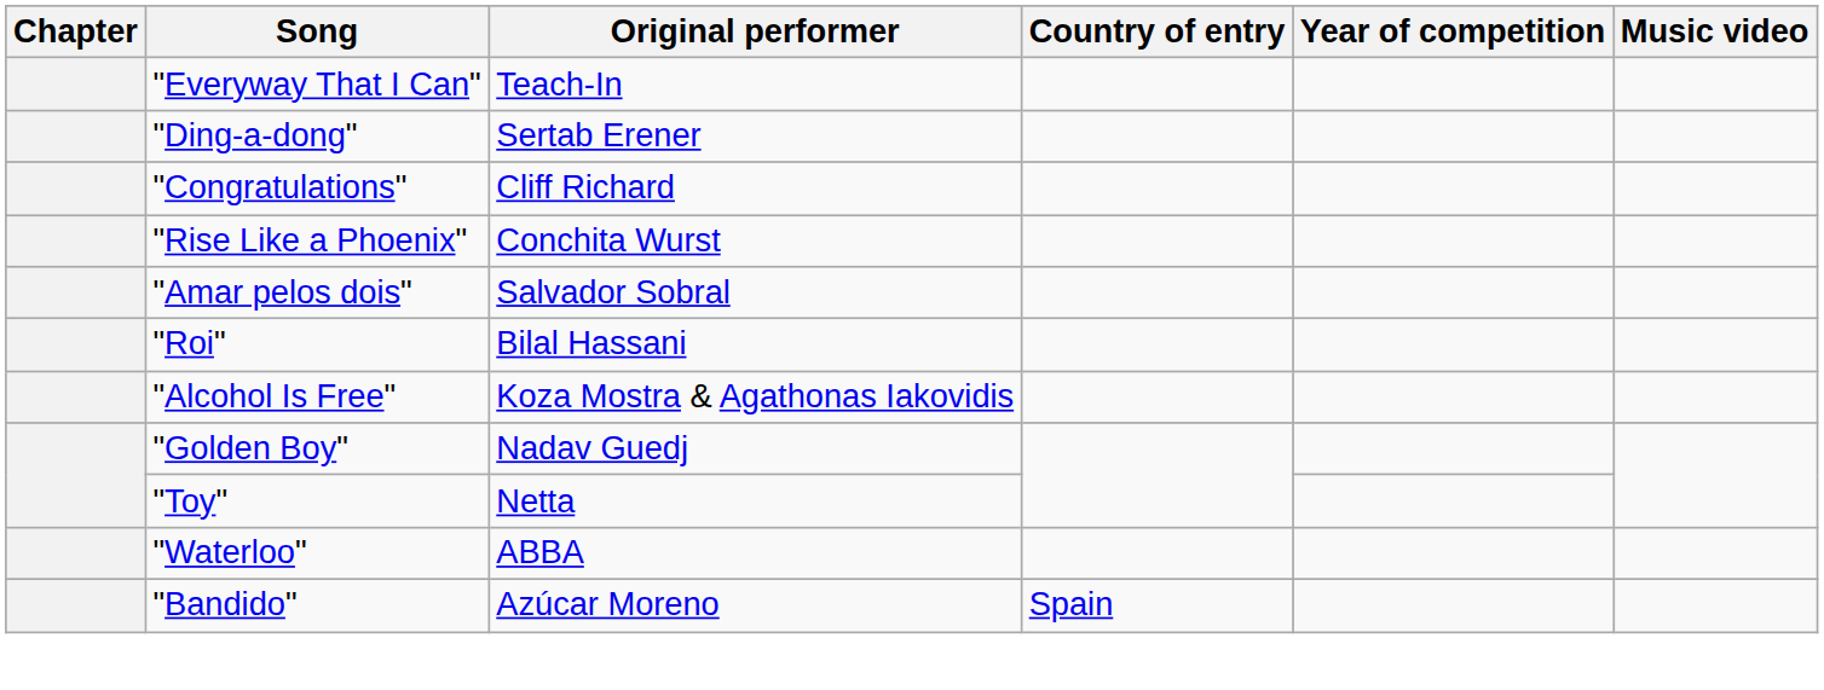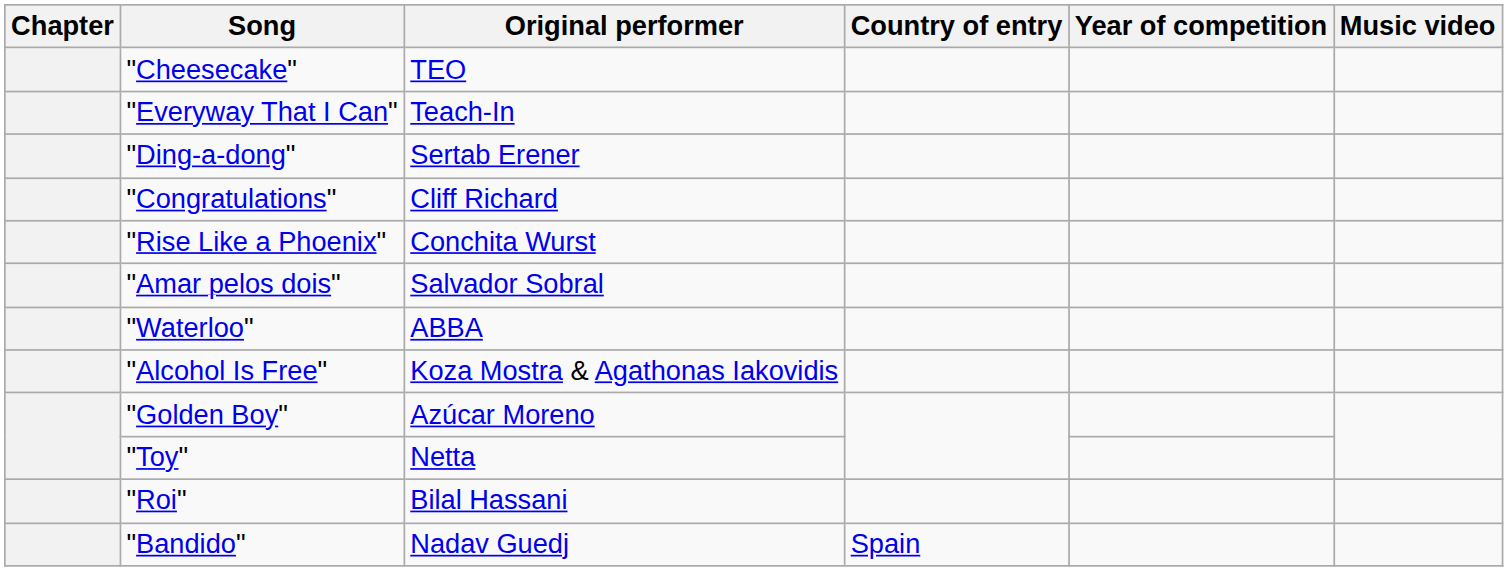+ row: "Cheesecake" | TEO
rows swapped: "Waterloo" <-> "Roi"
"Golden Boy" | Original performer: Nadav Guedj -> Azúcar Moreno
"Bandido" | Original performer: Azúcar Moreno -> Nadav Guedj
